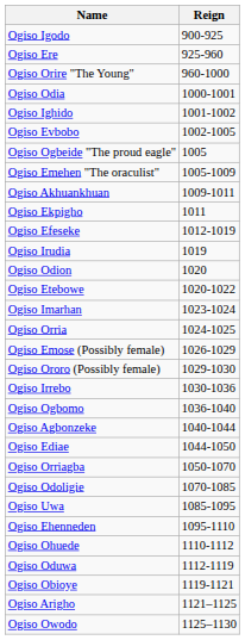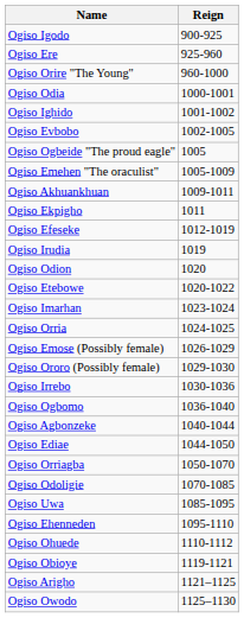- row: Ogiso Oduwa | 1112-1119
